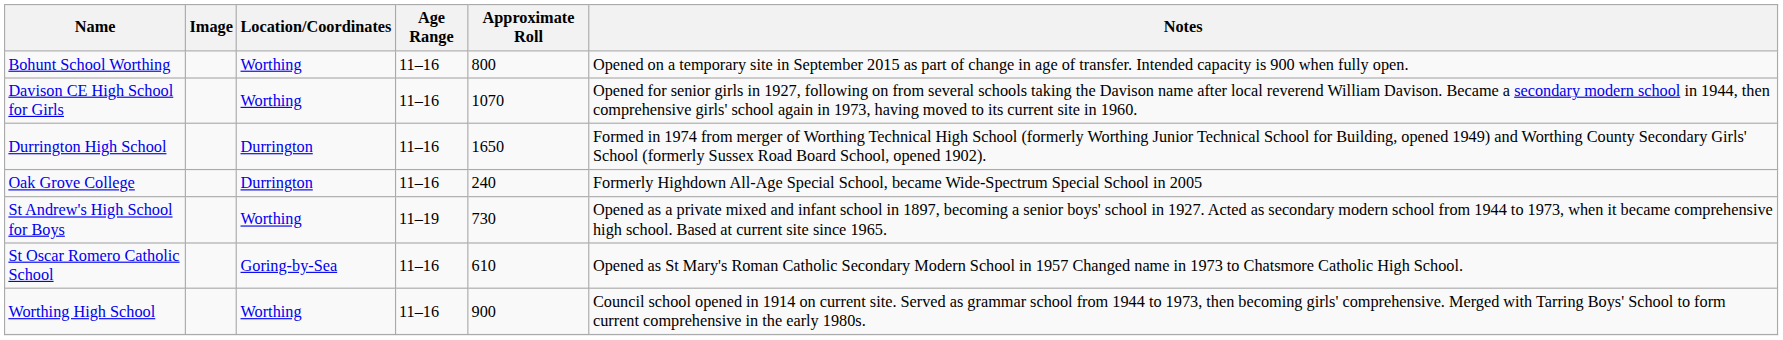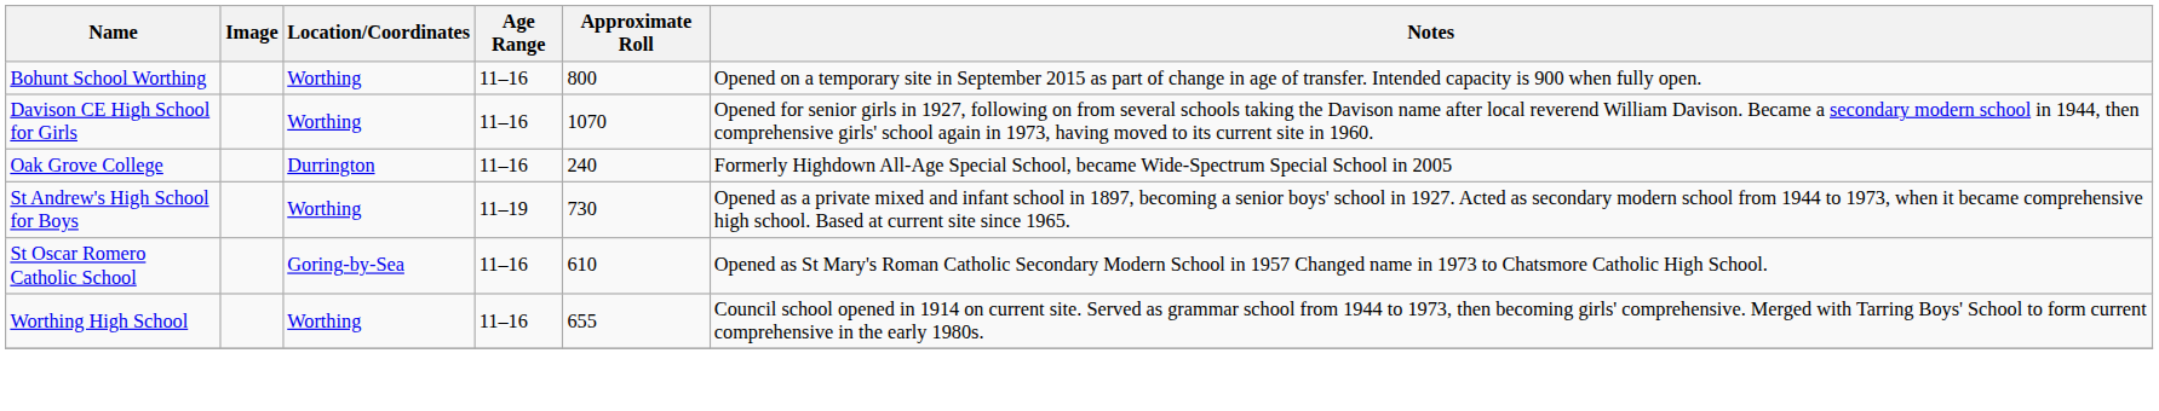- row: Durrington High School | Durrington | 11–16 | 1650 | Formed in 1974 from merger of Worthing Technical High School (formerly Worthing Junior Technical School for Building, opened 1949) and Worthing County Secondary Girls' School (formerly Sussex Road Board School, opened 1902).
Worthing High School | Approximate Roll: 900 -> 655
